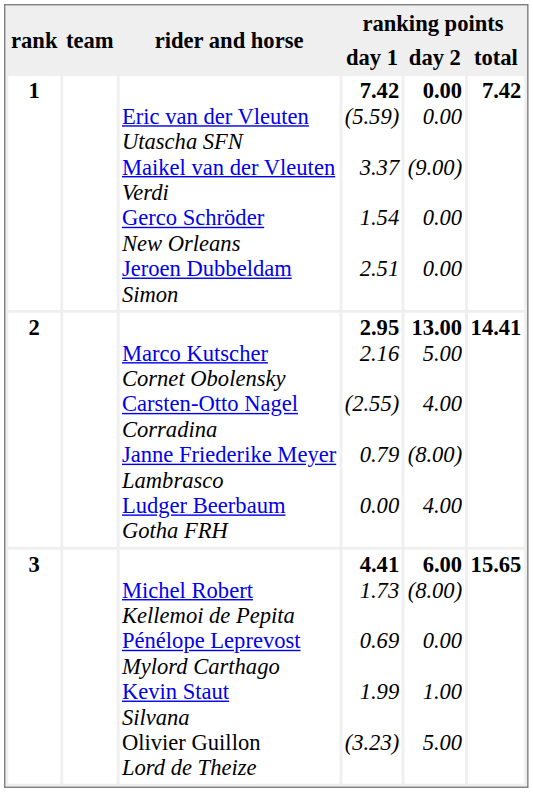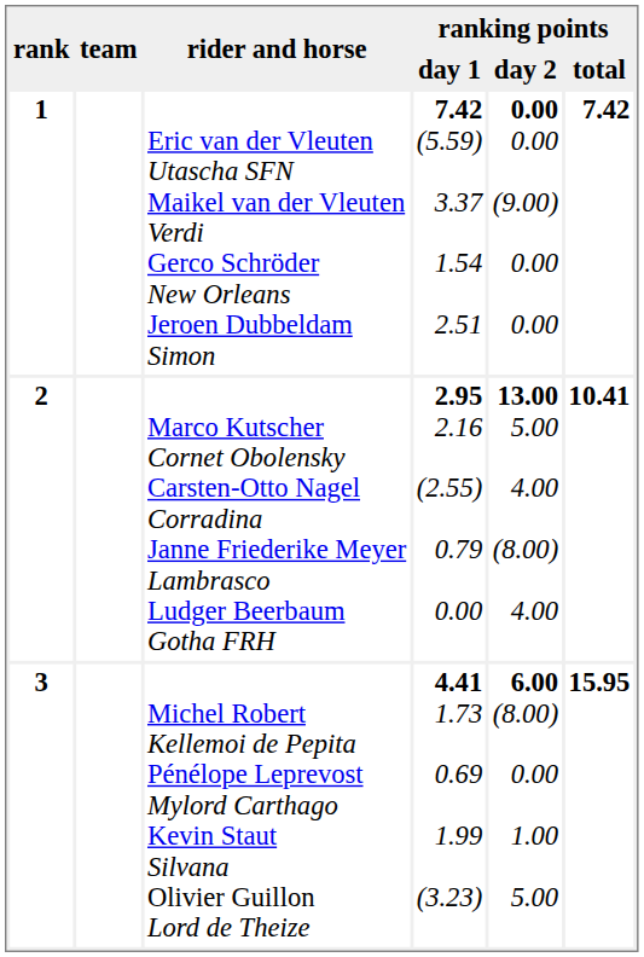2 | ranking points / total: 14.41 -> 10.41
3 | ranking points / total: 15.65 -> 15.95
